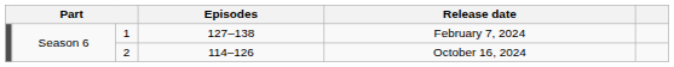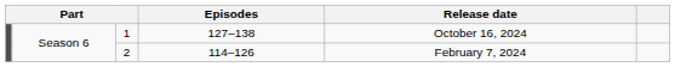1 | Release date: February 7, 2024 -> October 16, 2024
2 | Release date: October 16, 2024 -> February 7, 2024
